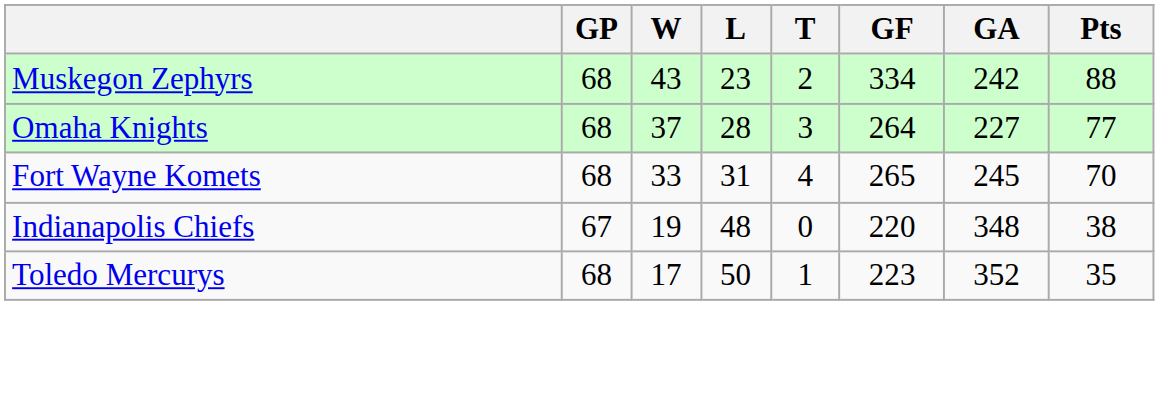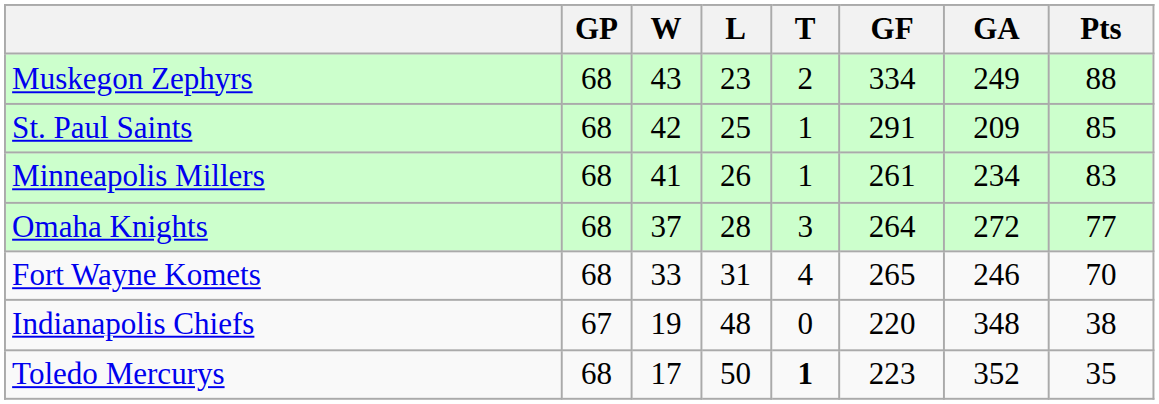Muskegon Zephyrs | GA: 242 -> 249
+ row: St. Paul Saints | 68 | 42 | 25 | 1 | 291 | 209 | 85
+ row: Minneapolis Millers | 68 | 41 | 26 | 1 | 261 | 234 | 83
Omaha Knights | GA: 227 -> 272
Fort Wayne Komets | GA: 245 -> 246
Toledo Mercurys | T: normal -> bold
